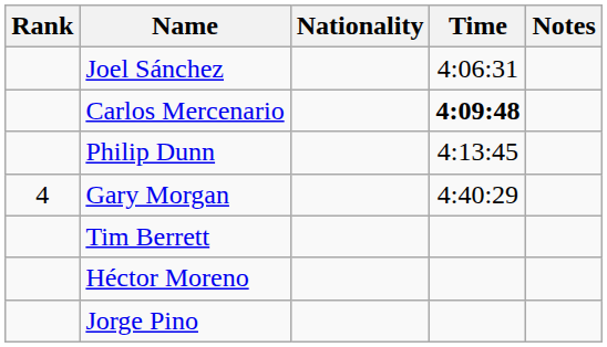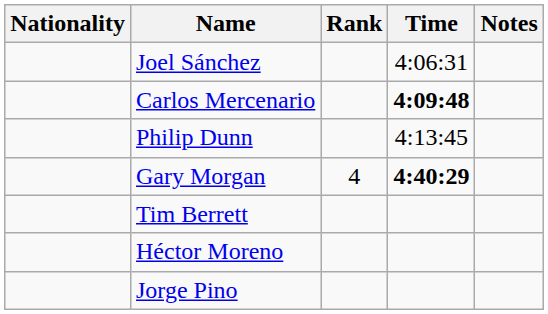columns swapped: Rank <-> Nationality
Gary Morgan | Time: normal -> bold
